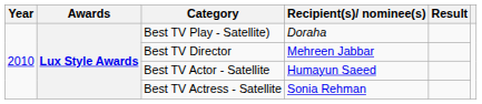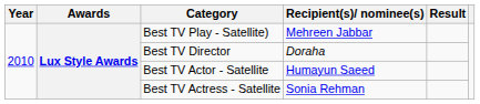Best TV Play - Satellite) | Recipient(s)/ nominee(s): Doraha -> Mehreen Jabbar
Best TV Director | Recipient(s)/ nominee(s): Mehreen Jabbar -> Doraha
